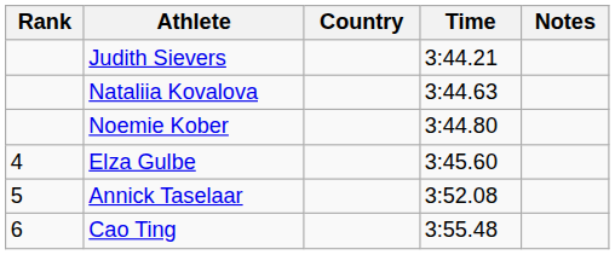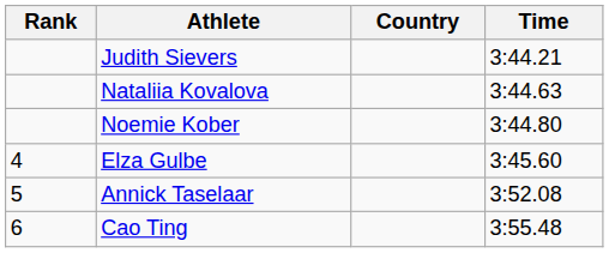- column: Notes
